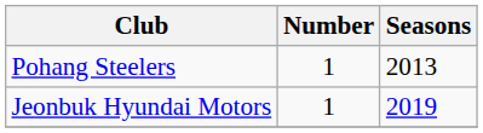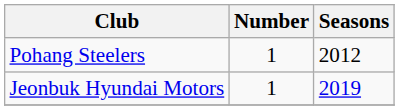Pohang Steelers | Seasons: 2013 -> 2012
